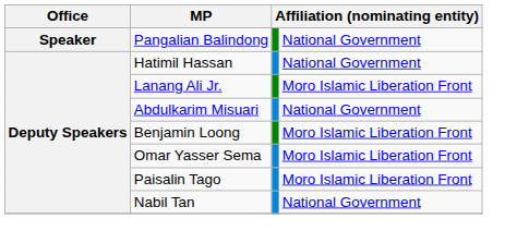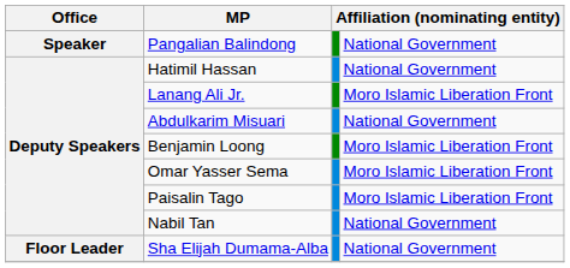+ row: Floor Leader | Sha Elijah Dumama-Alba | National Government
